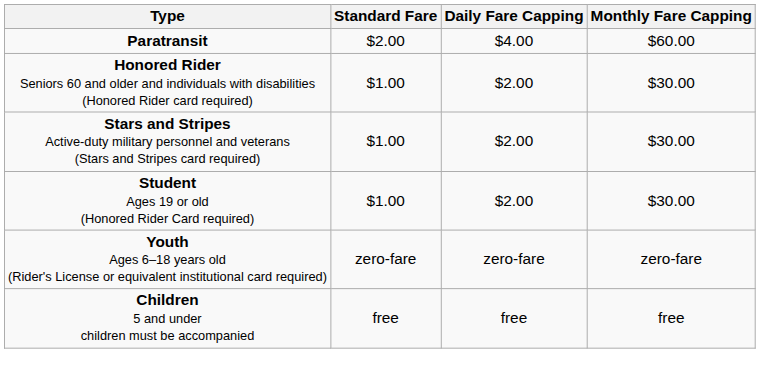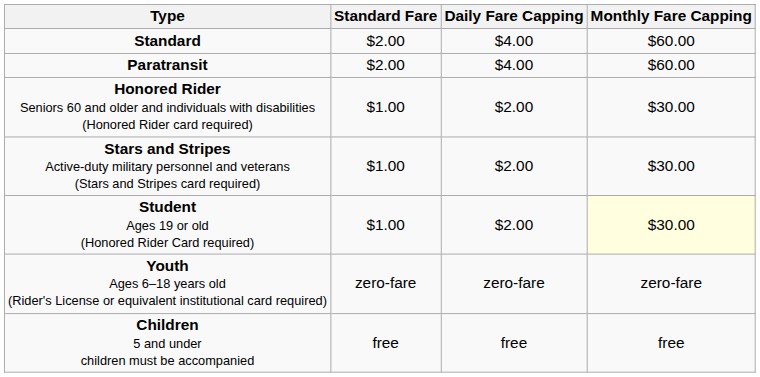+ row: Standard | $2.00 | $4.00 | $60.00
Student Ages 19 or old (Honored Rider Card required) | Monthly Fare Capping: no background -> lightyellow background
